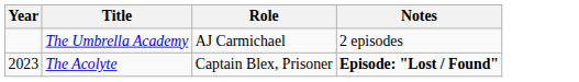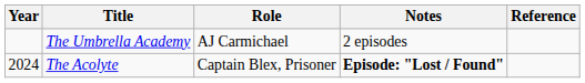+ column: Reference
The Acolyte | Year: 2023 -> 2024
